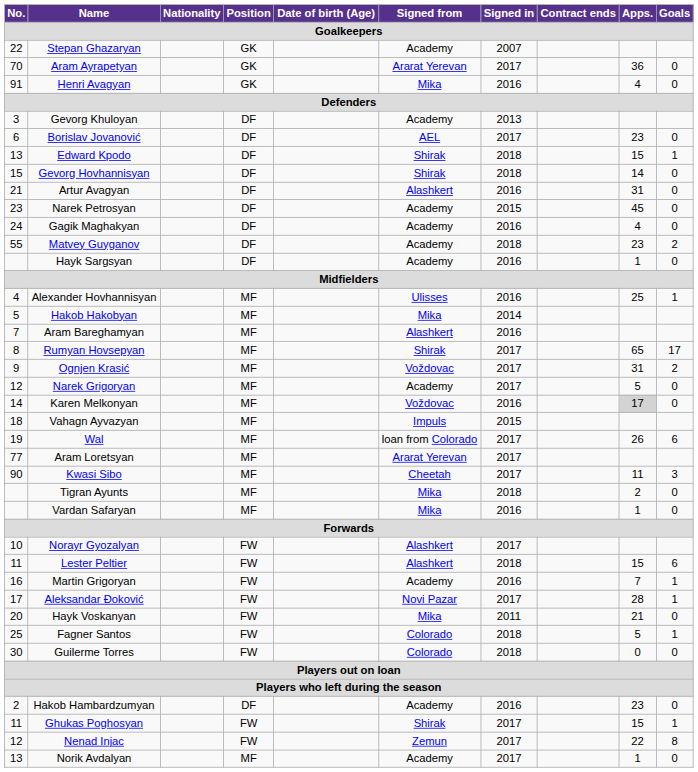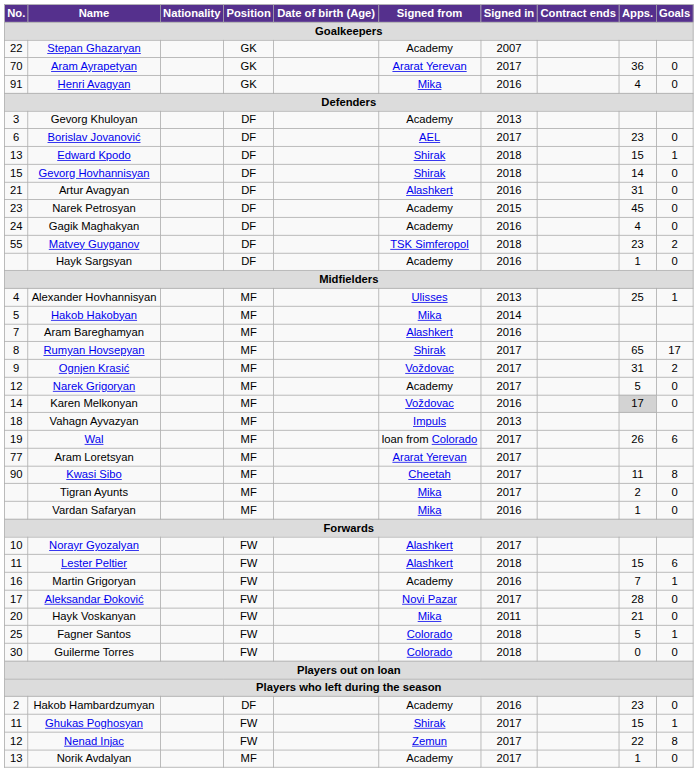Matvey Guyganov | Signed from: Academy -> TSK Simferopol
Alexander Hovhannisyan | Signed in: 2016 -> 2013
Vahagn Ayvazyan | Signed in: 2015 -> 2013
Kwasi Sibo | Goals: 3 -> 8
Tigran Ayunts | Signed in: 2018 -> 2017
Aleksandar Đoković | Goals: 1 -> 0
